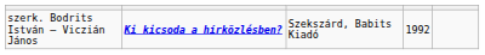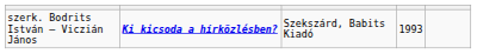szerk. Bodrits István – Viczián János | column 4: 1992 -> 1993
